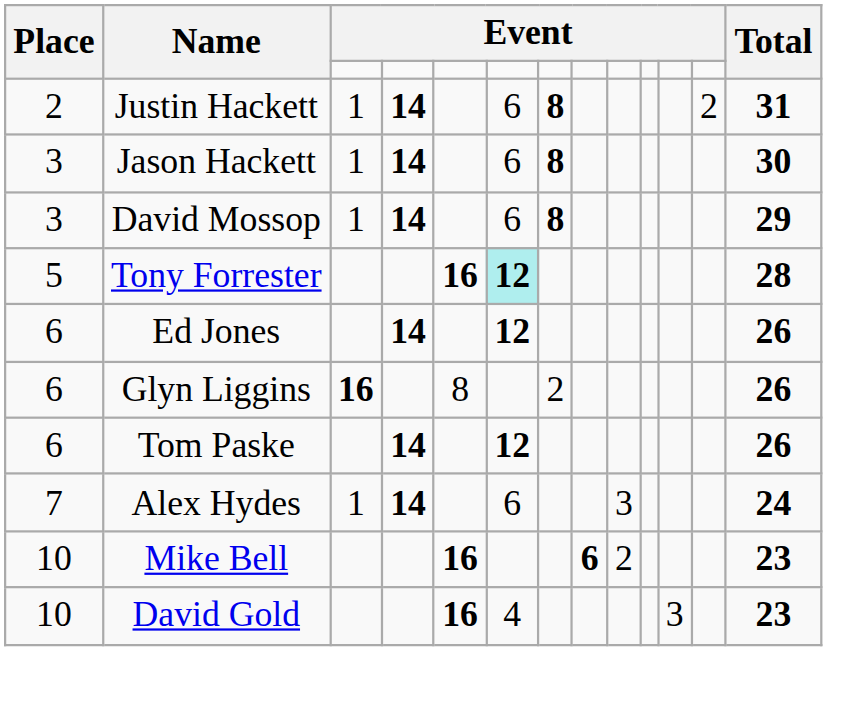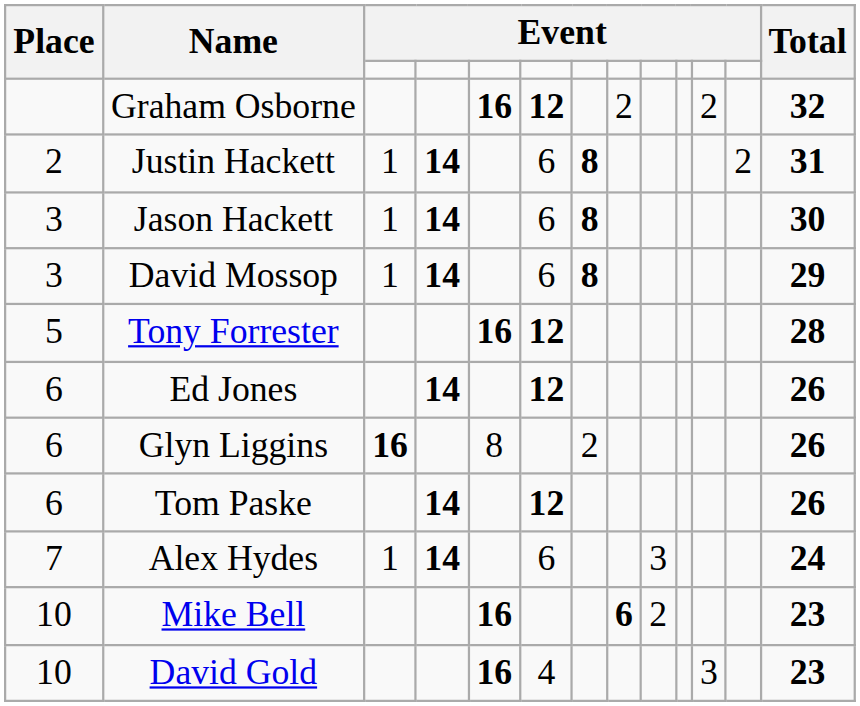+ row: Graham Osborne | 16 | 12 | 2 | 2 | 32
Tony Forrester | column 6: paleturquoise background -> no background
